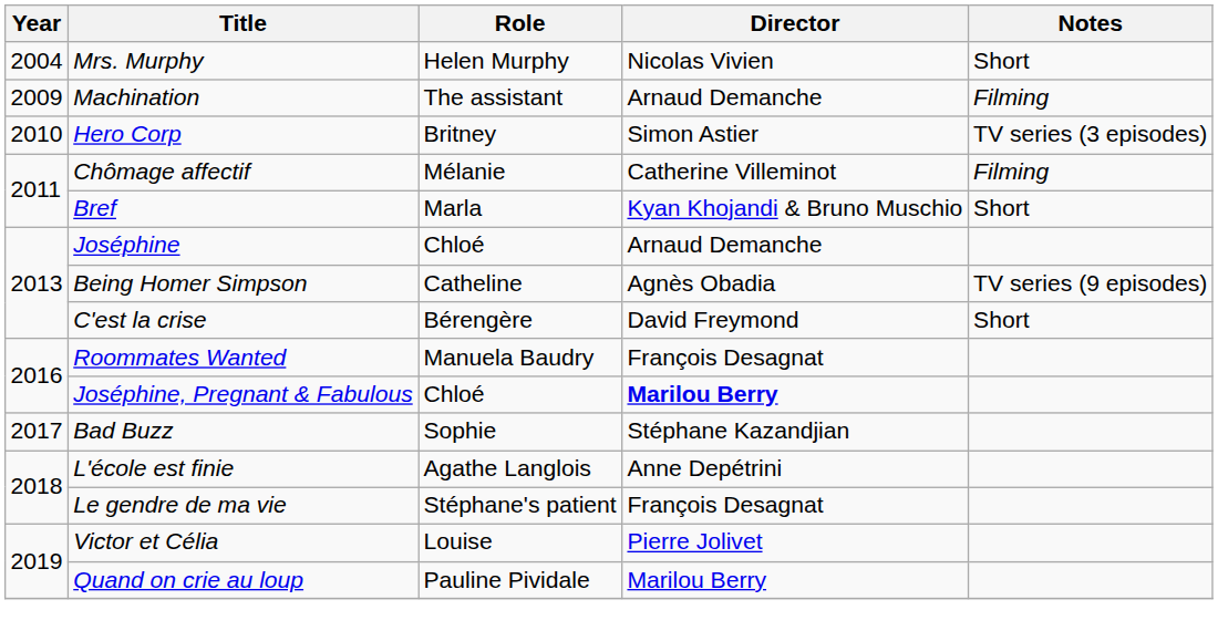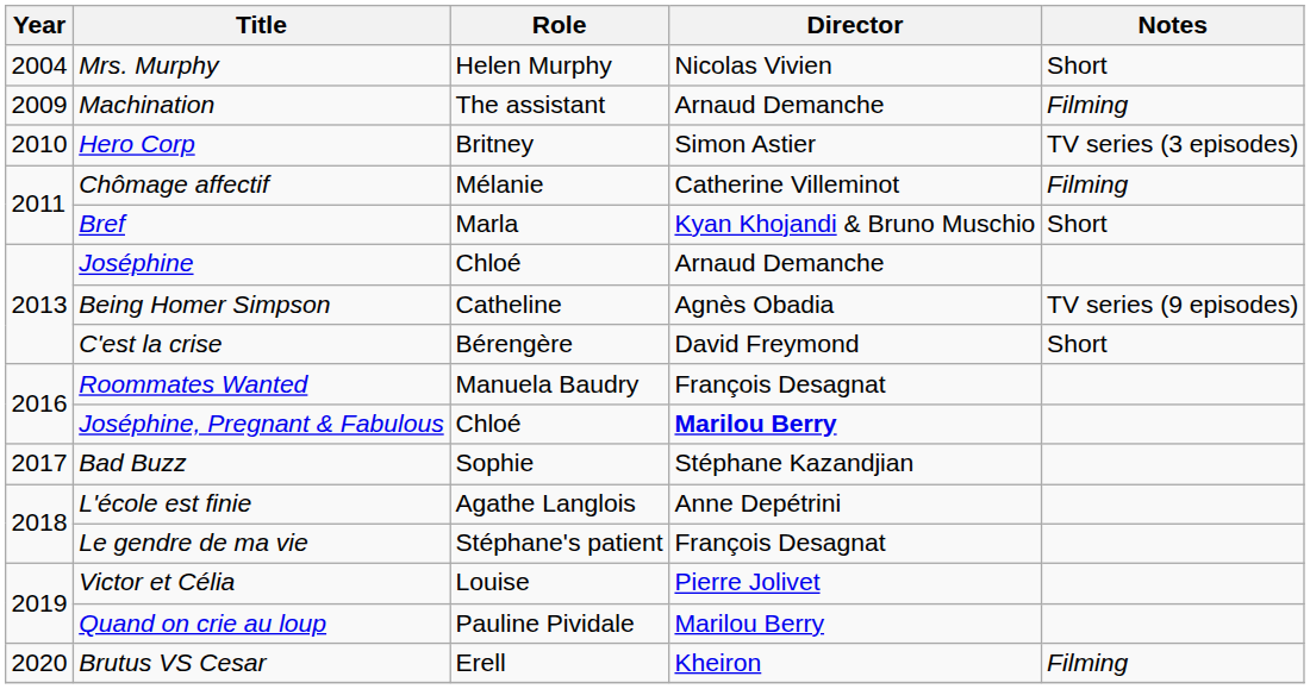+ row: 2020 | Brutus VS Cesar | Erell | Kheiron | Filming
